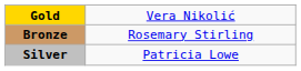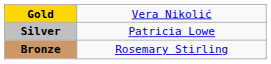rows swapped: Silver <-> Bronze
